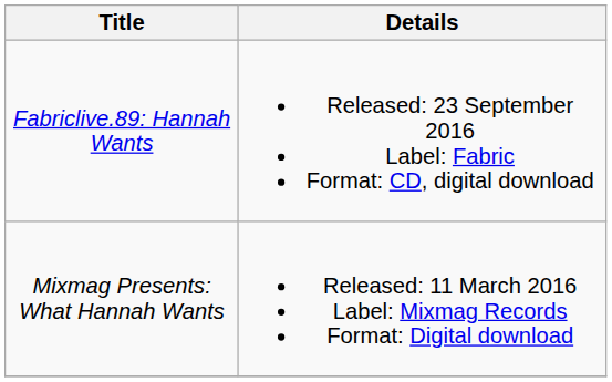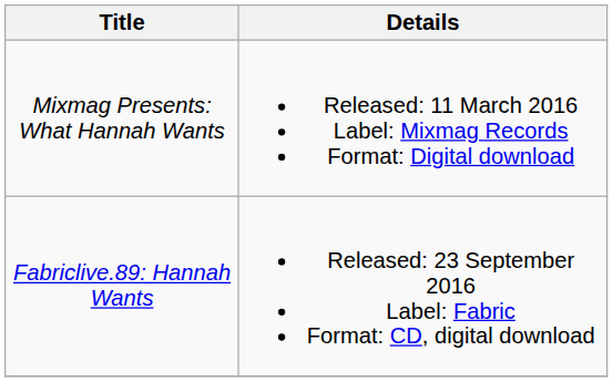rows swapped: Mixmag Presents: What Hannah Wants <-> Fabriclive.89: Hannah Wants
